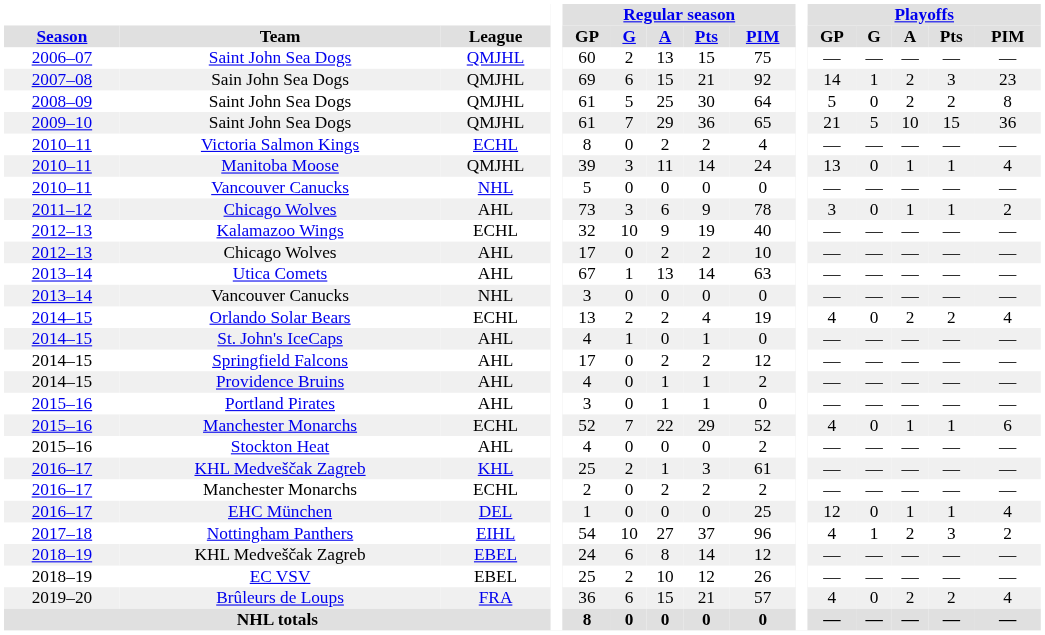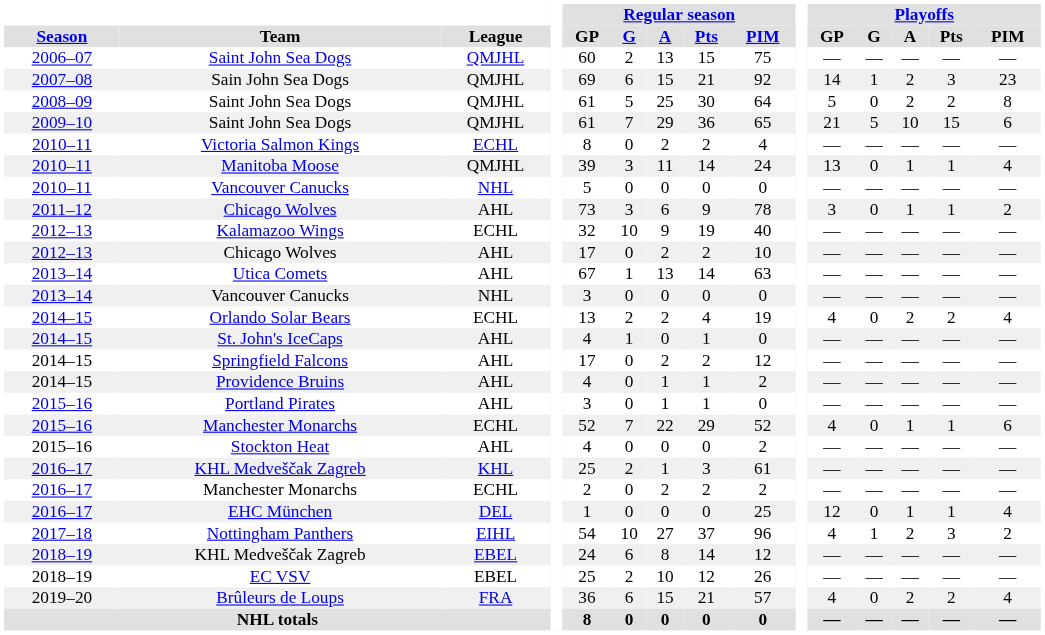2009–10 / Saint John Sea Dogs | Playoffs / PIM: 36 -> 6
